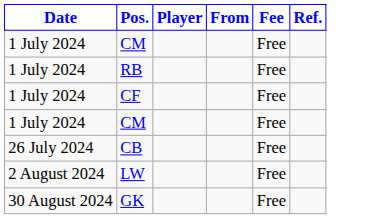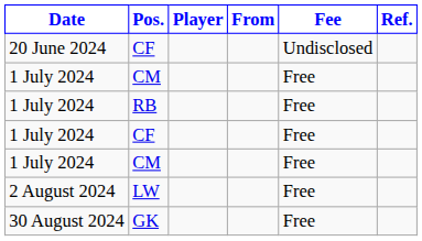+ row: 20 June 2024 | CF | Undisclosed
- row: 26 July 2024 | CB | Free
